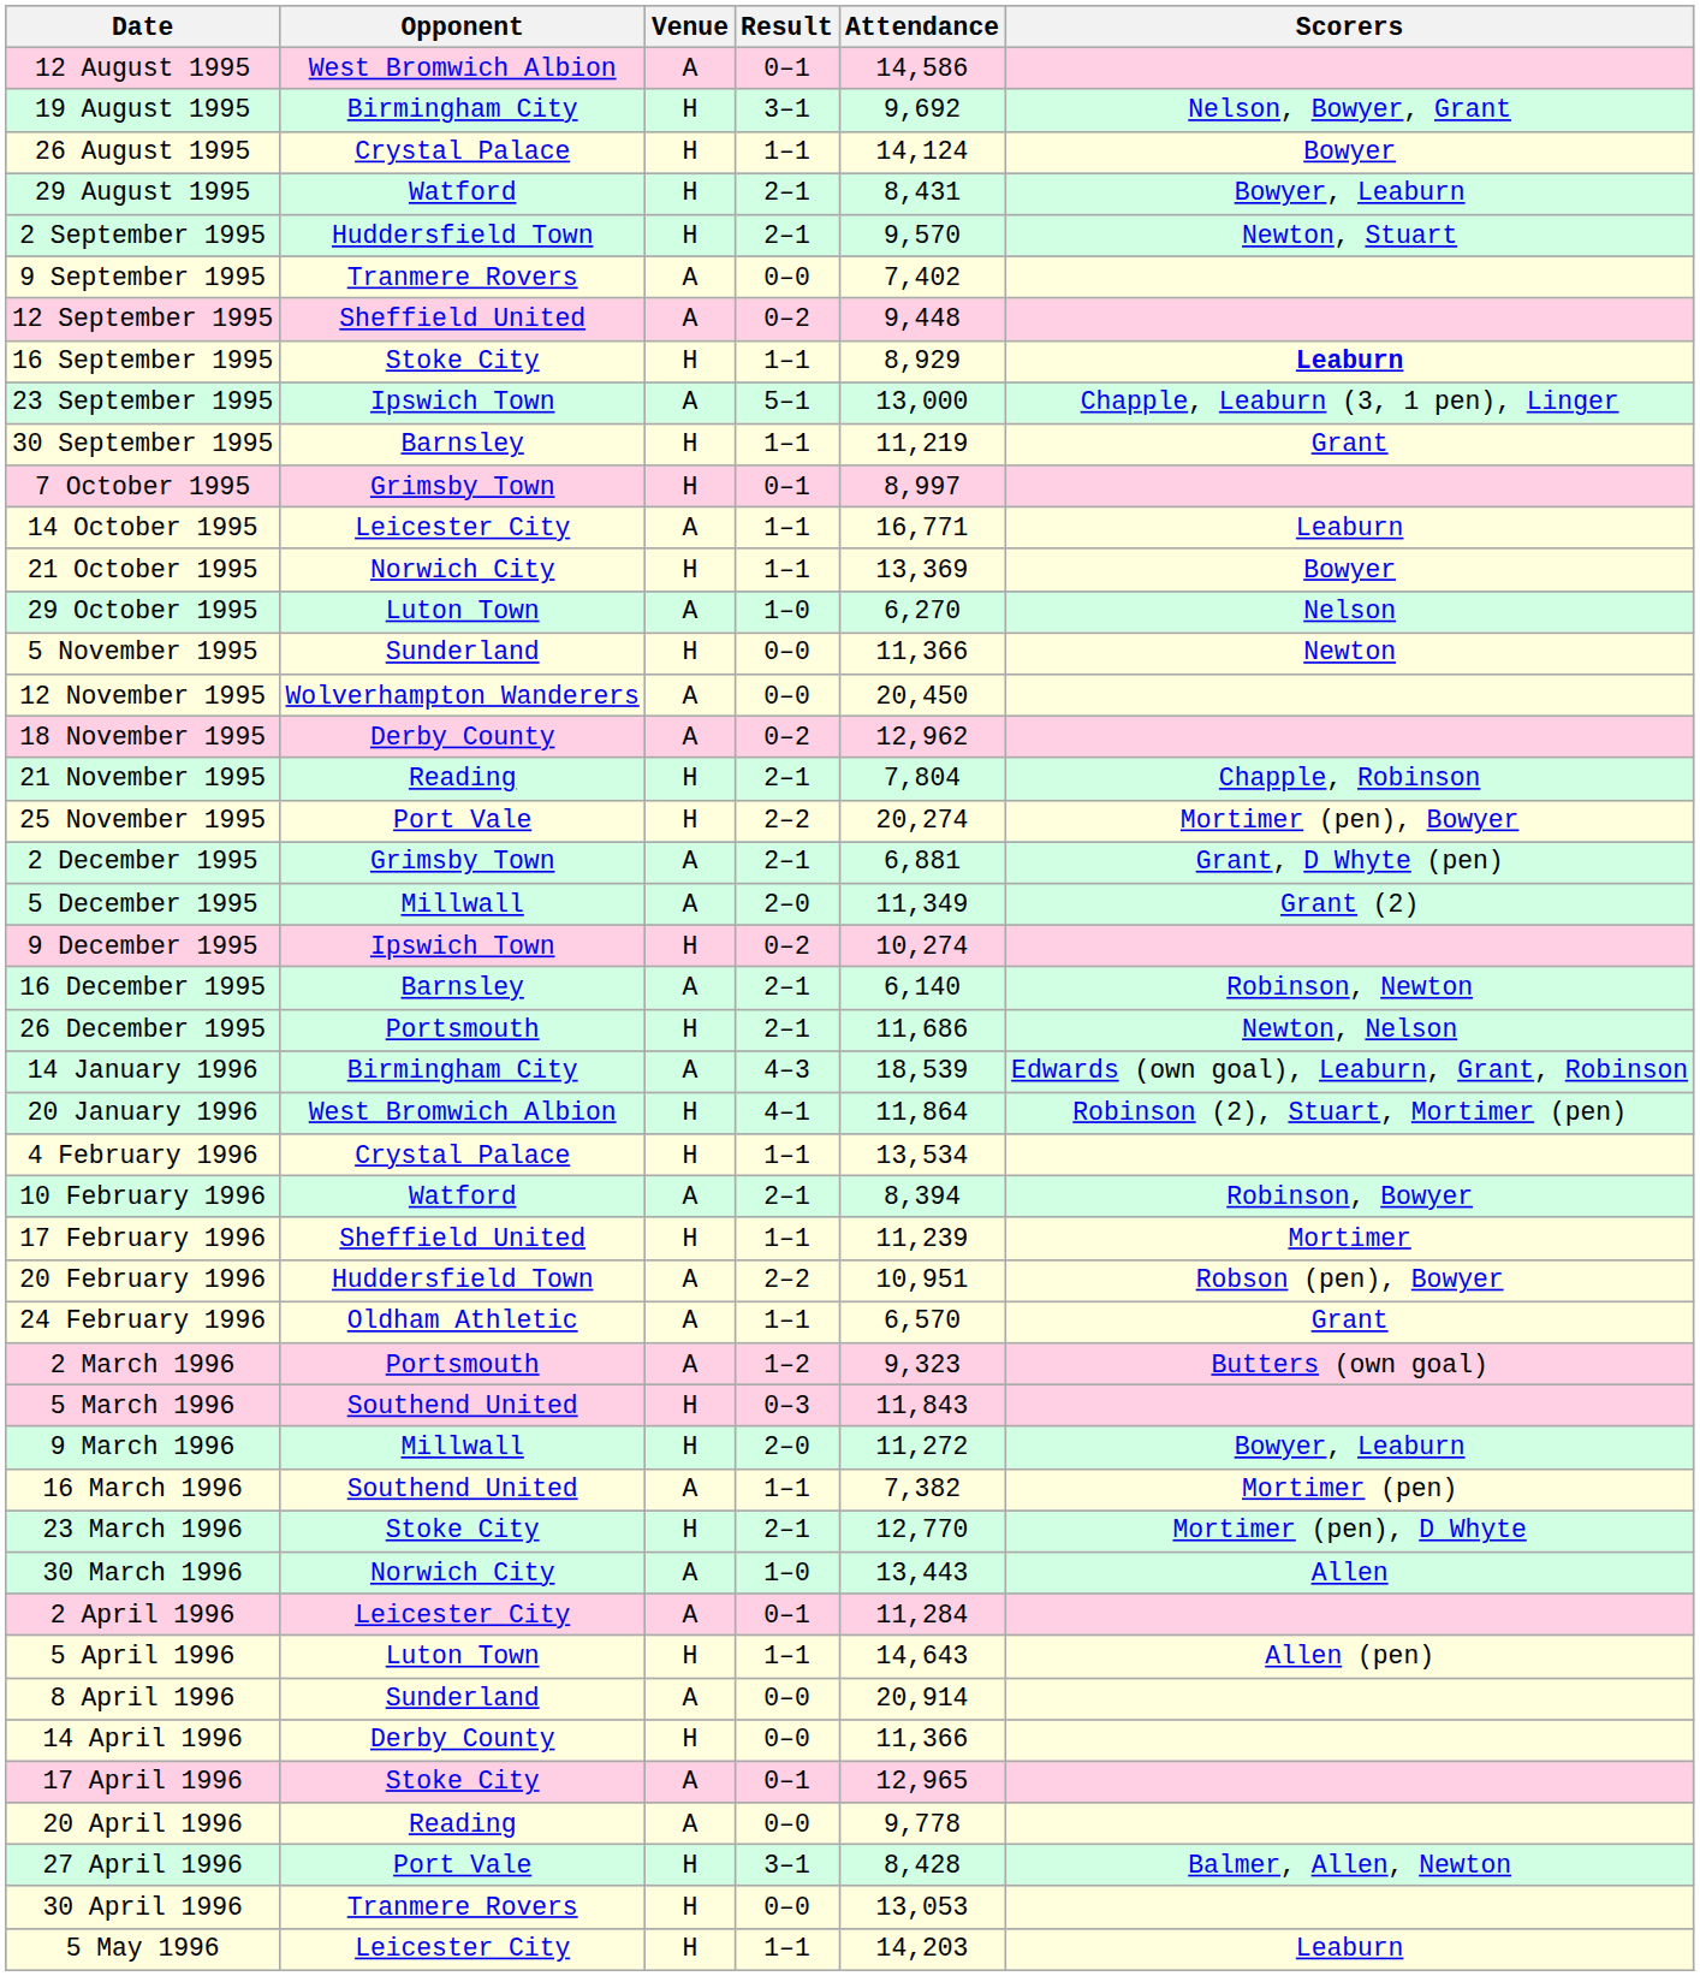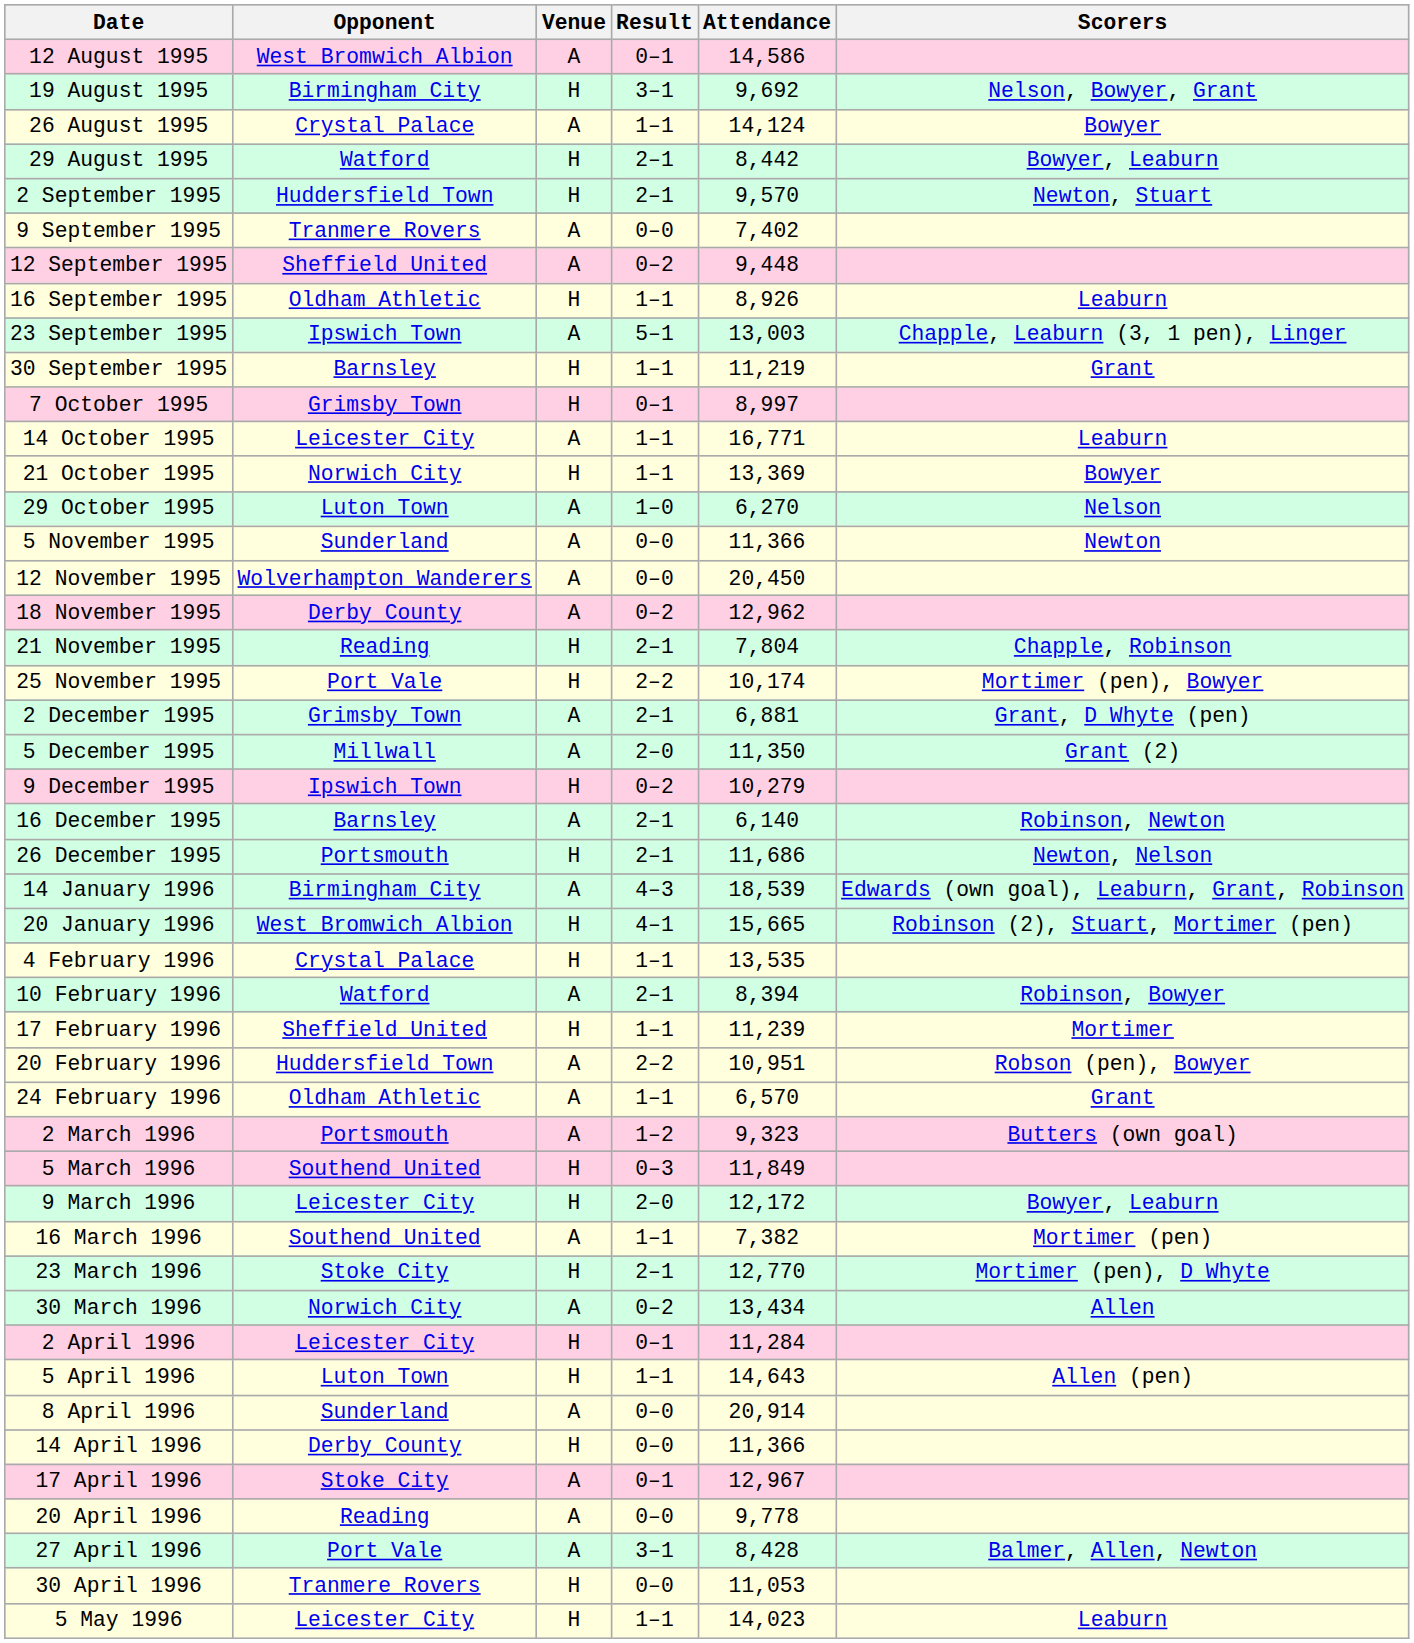26 August 1995 | Venue: H -> A
29 August 1995 | Attendance: 8,431 -> 8,442
16 September 1995 | Opponent: Stoke City -> Oldham Athletic
16 September 1995 | Attendance: 8,929 -> 8,926
16 September 1995 | Scorers: bold -> normal
23 September 1995 | Attendance: 13,000 -> 13,003
5 November 1995 | Venue: H -> A
25 November 1995 | Attendance: 20,274 -> 10,174
5 December 1995 | Attendance: 11,349 -> 11,350
9 December 1995 | Attendance: 10,274 -> 10,279
20 January 1996 | Attendance: 11,864 -> 15,665
4 February 1996 | Attendance: 13,534 -> 13,535
5 March 1996 | Attendance: 11,843 -> 11,849
9 March 1996 | Opponent: Millwall -> Leicester City
9 March 1996 | Attendance: 11,272 -> 12,172
30 March 1996 | Result: 1–0 -> 0–2
30 March 1996 | Attendance: 13,443 -> 13,434
2 April 1996 | Venue: A -> H
17 April 1996 | Attendance: 12,965 -> 12,967
27 April 1996 | Venue: H -> A
30 April 1996 | Attendance: 13,053 -> 11,053
5 May 1996 | Attendance: 14,203 -> 14,023
